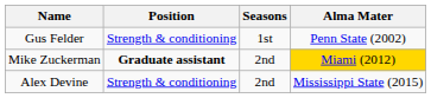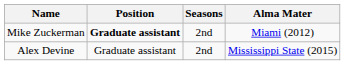- row: Gus Felder | Strength & conditioning | 1st | Penn State (2002)
Mike Zuckerman | Alma Mater: gold background -> no background
Alex Devine | Position: Strength & conditioning -> Graduate assistant
